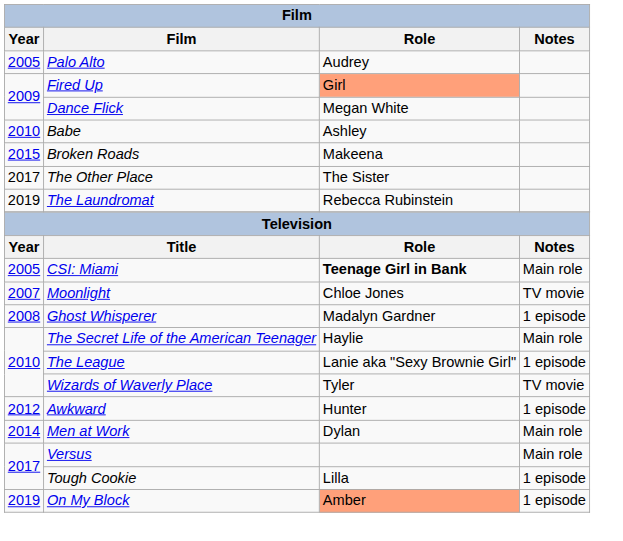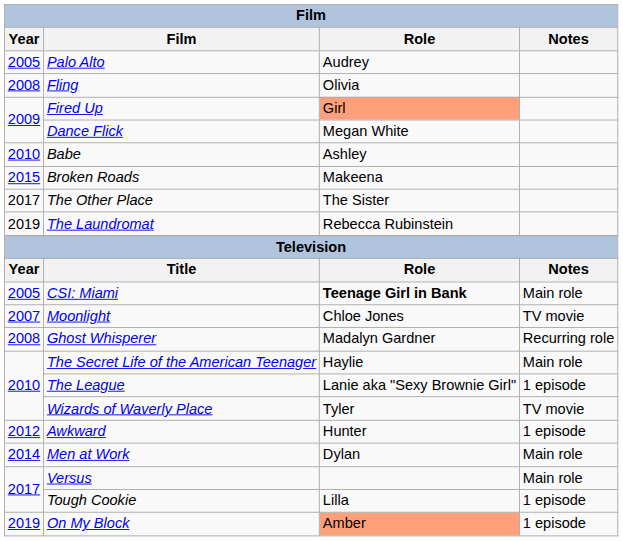+ row: 2008 | Fling | Olivia
Ghost Whisperer | Notes: 1 episode -> Recurring role
